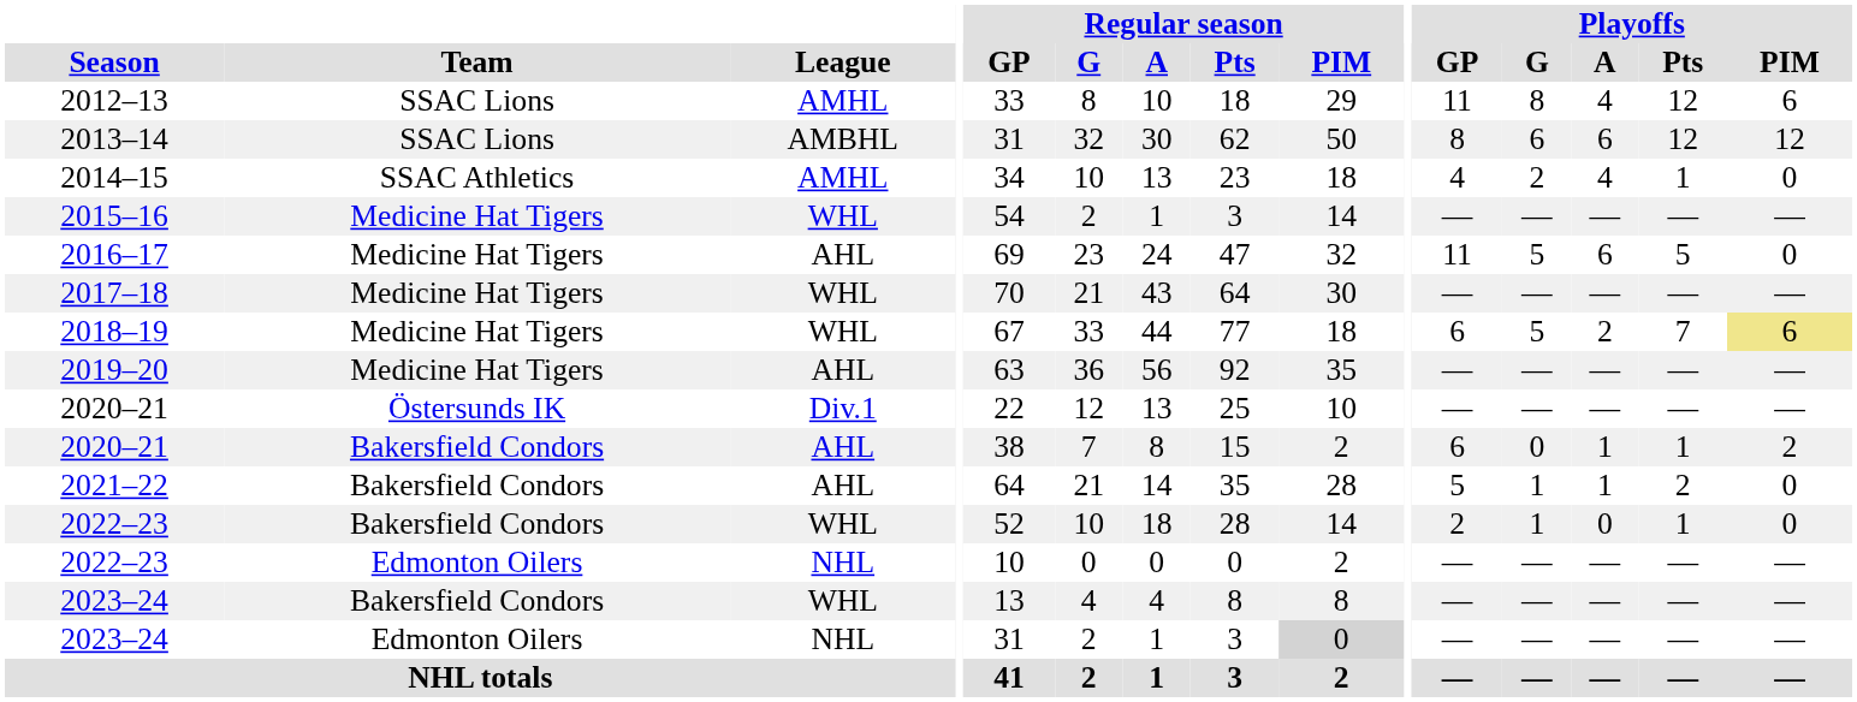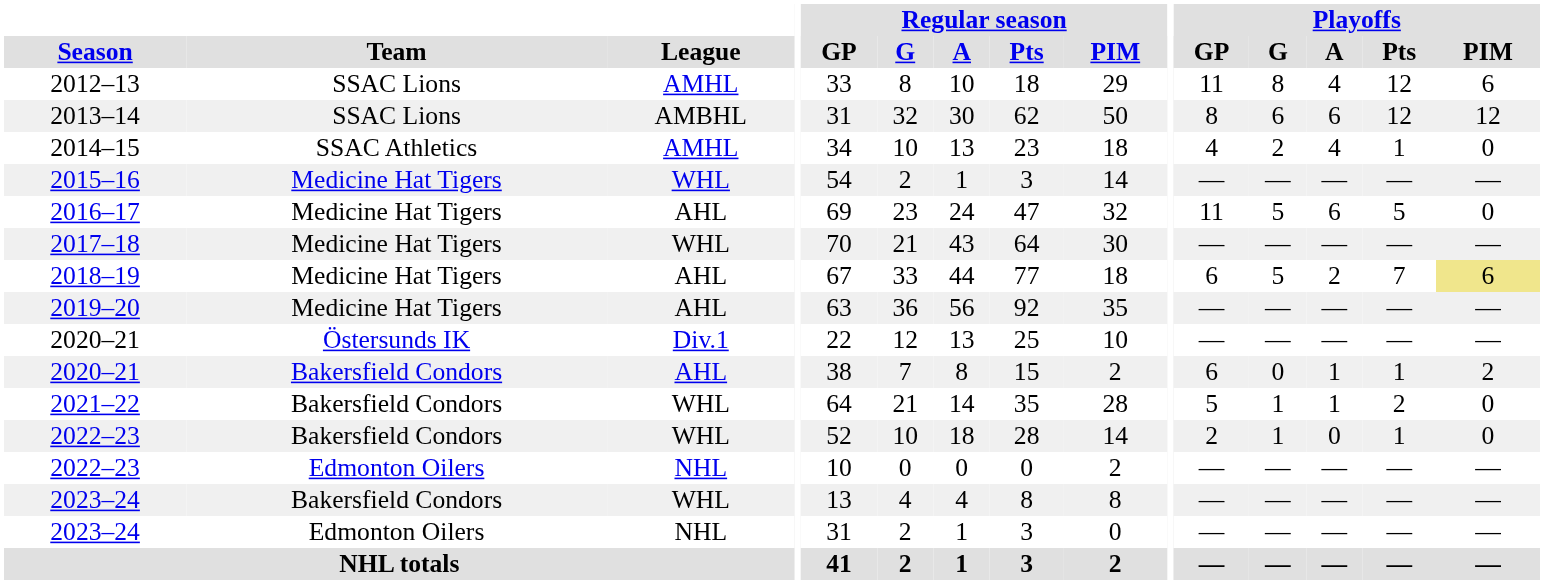2018–19 | League: WHL -> AHL
2021–22 | League: AHL -> WHL
2023–24 / Edmonton Oilers | Regular season / PIM: lightgrey background -> no background
